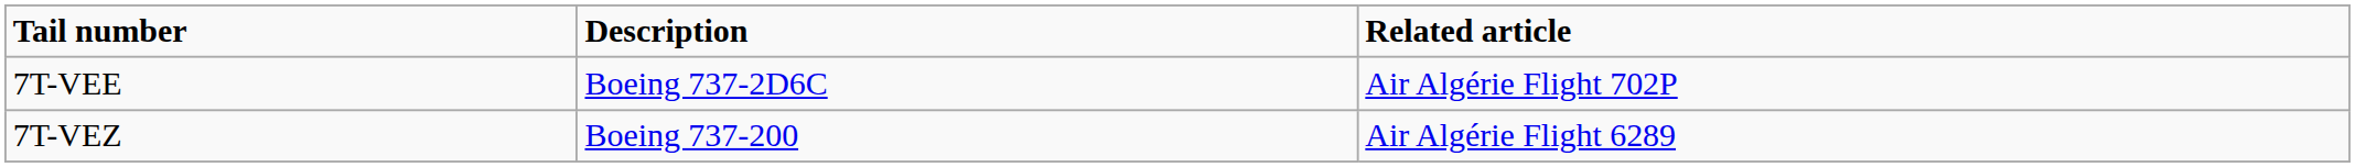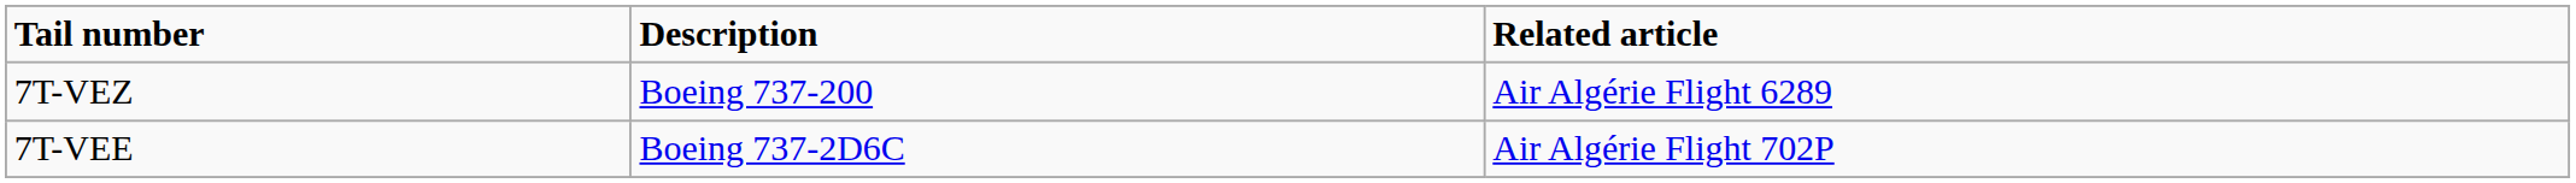rows swapped: 7T-VEE <-> 7T-VEZ
